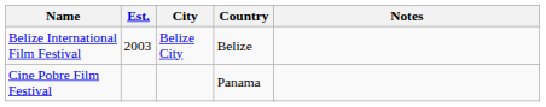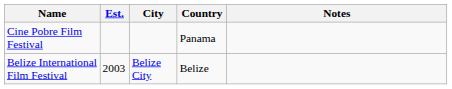rows swapped: Belize International Film Festival <-> Cine Pobre Film Festival
